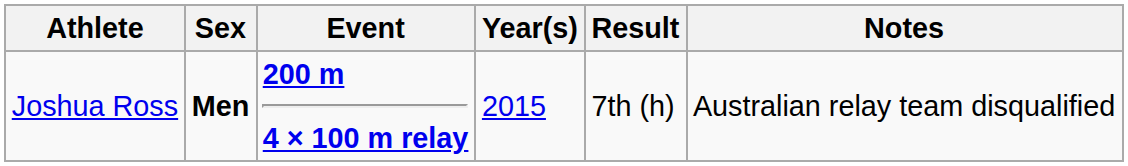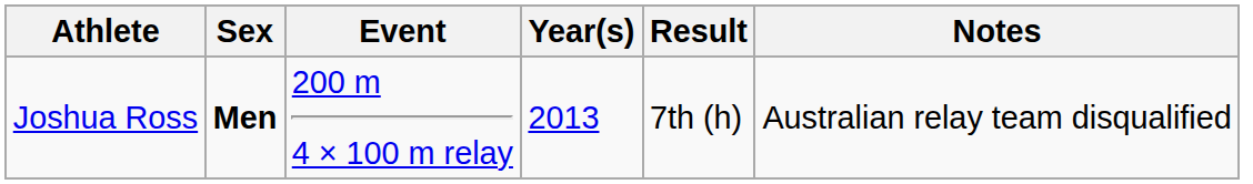Joshua Ross | Event: bold -> normal
Joshua Ross | Year(s): 2015 -> 2013
